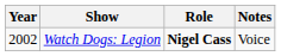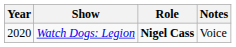Watch Dogs: Legion | Year: 2002 -> 2020
